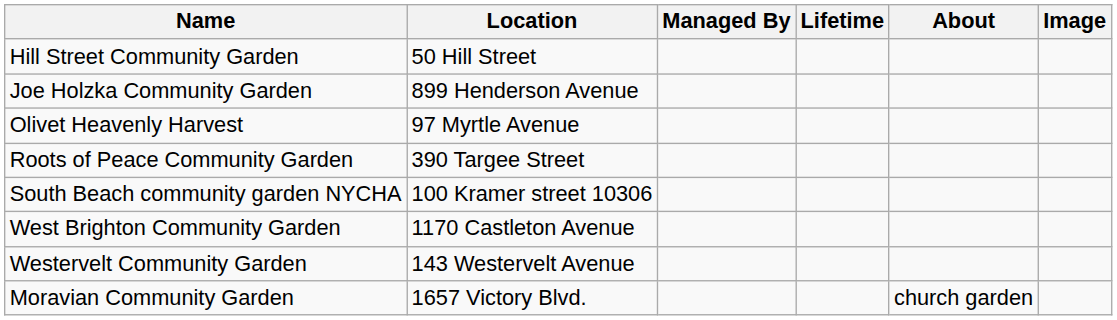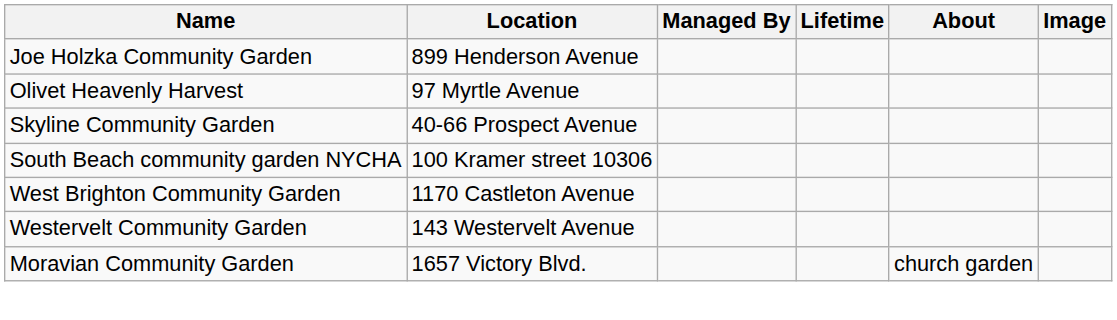- row: Hill Street Community Garden | 50 Hill Street
- row: Roots of Peace Community Garden | 390 Targee Street
+ row: Skyline Community Garden | 40-66 Prospect Avenue
